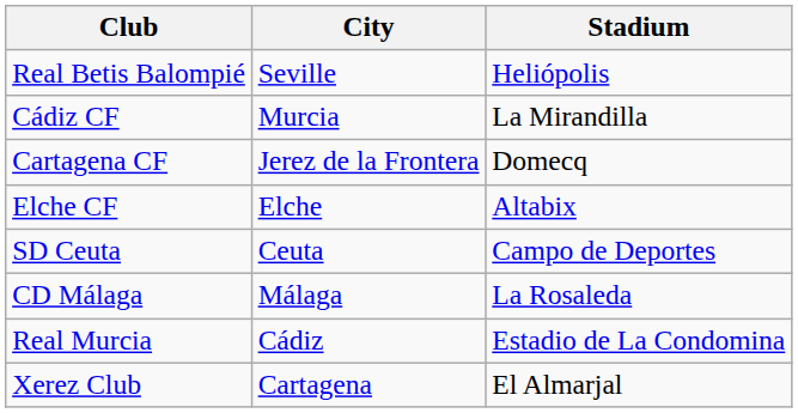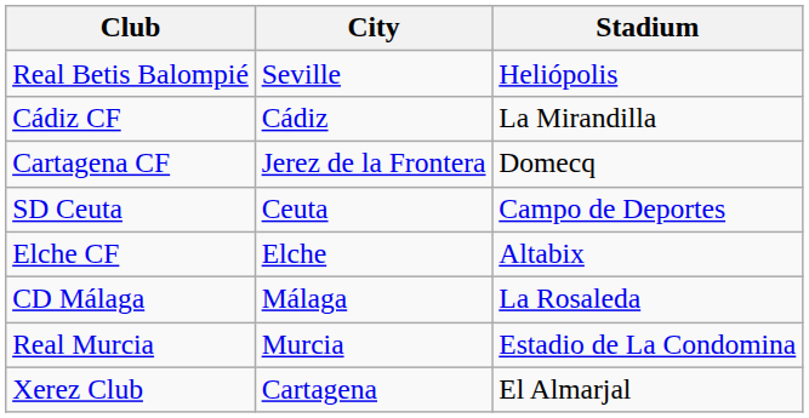Cádiz CF | City: Murcia -> Cádiz
rows swapped: SD Ceuta <-> Elche CF
Real Murcia | City: Cádiz -> Murcia
